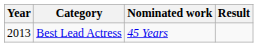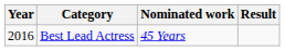Best Lead Actress | Year: 2013 -> 2016
